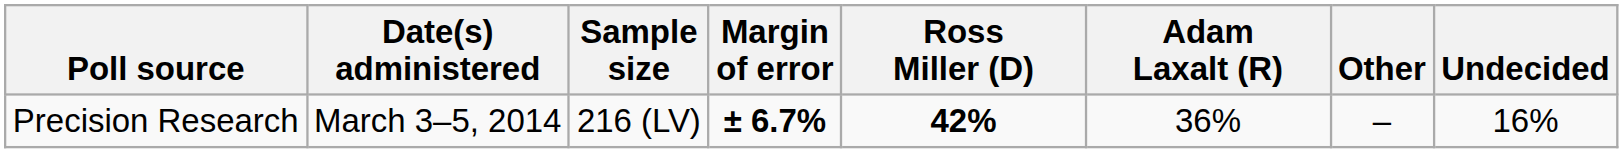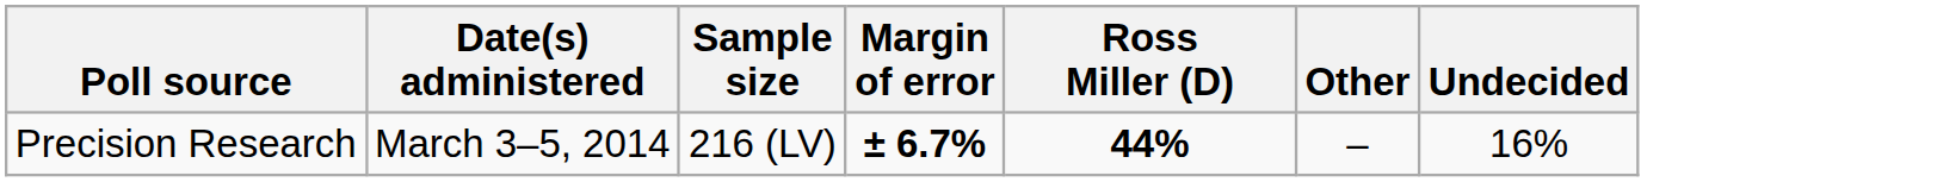- column: Adam Laxalt (R) | 36%
Precision Research | Ross Miller (D): 42% -> 44%
